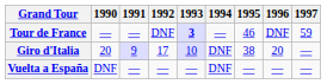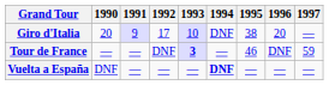rows swapped: Giro d'Italia <-> Tour de France
Vuelta a España | 1994: normal -> bold
